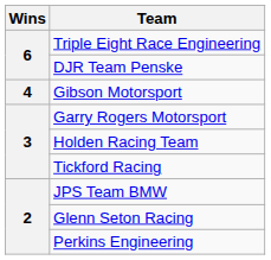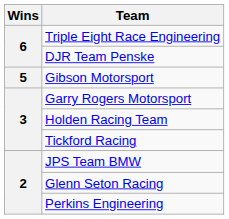Gibson Motorsport | Wins: 4 -> 5
